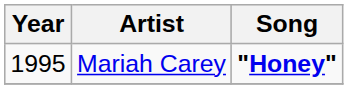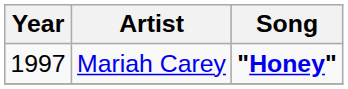Mariah Carey | Year: 1995 -> 1997
